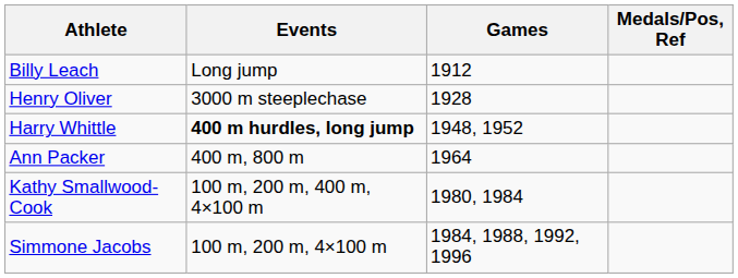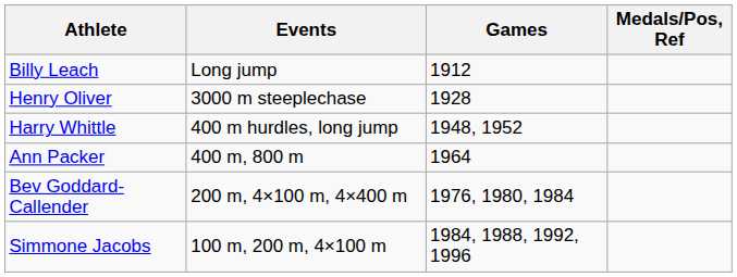Harry Whittle | Events: bold -> normal
+ row: Bev Goddard-Callender | 200 m, 4×100 m, 4×400 m | 1976, 1980, 1984
- row: Kathy Smallwood-Cook | 100 m, 200 m, 400 m, 4×100 m | 1980, 1984
